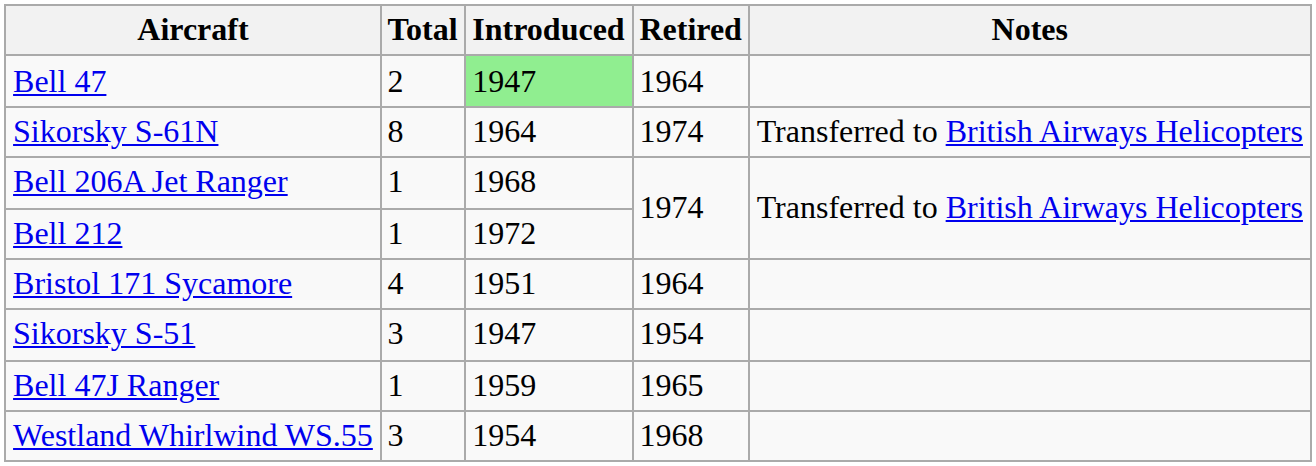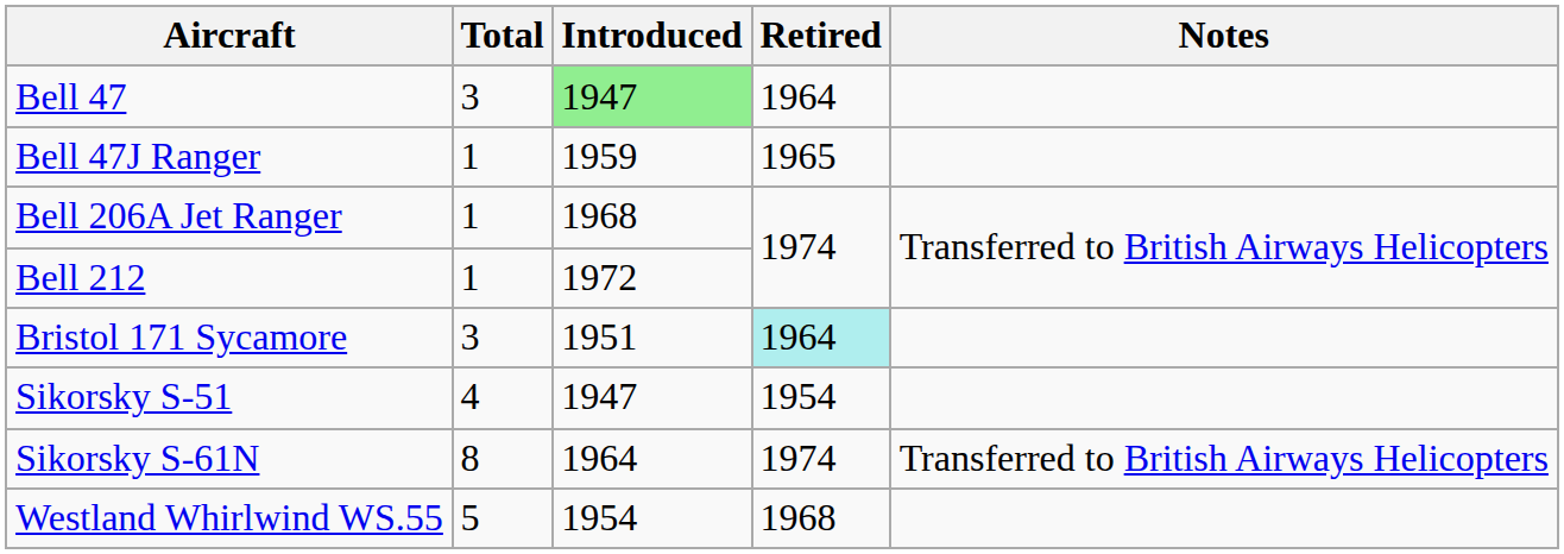Bell 47 | Total: 2 -> 3
rows swapped: Bell 47J Ranger <-> Sikorsky S-61N
Bristol 171 Sycamore | Total: 4 -> 3
Bristol 171 Sycamore | Retired: no background -> paleturquoise background
Sikorsky S-51 | Total: 3 -> 4
Westland Whirlwind WS.55 | Total: 3 -> 5
